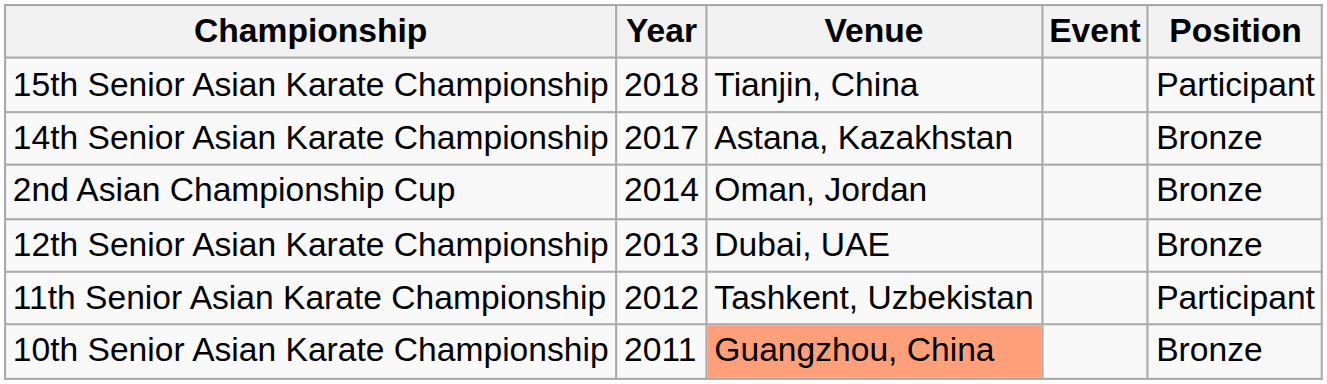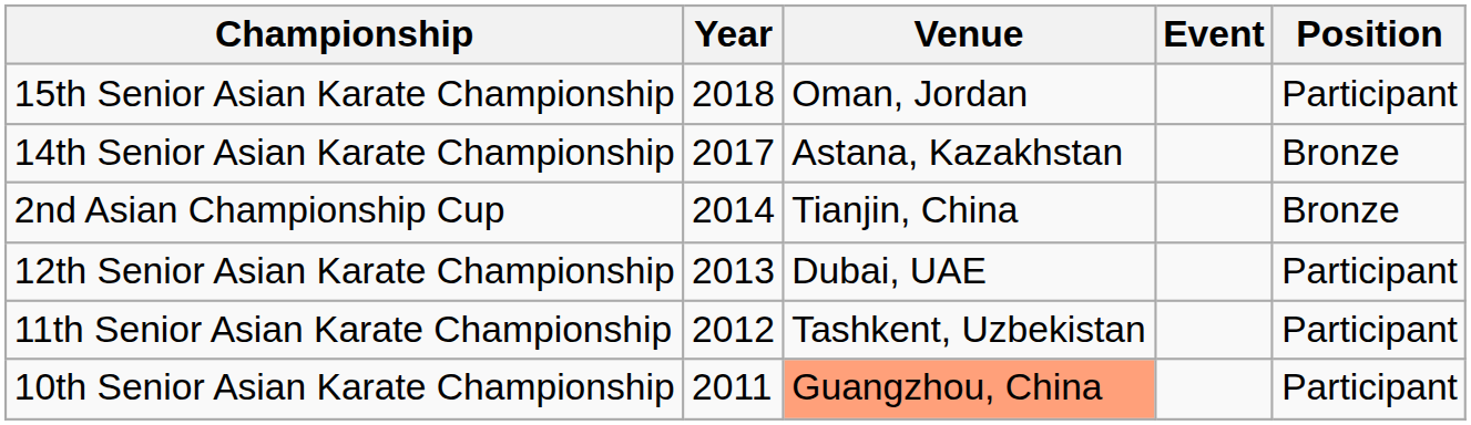15th Senior Asian Karate Championship | Venue: Tianjin, China -> Oman, Jordan
2nd Asian Championship Cup | Venue: Oman, Jordan -> Tianjin, China
12th Senior Asian Karate Championship | Position: Bronze -> Participant
10th Senior Asian Karate Championship | Position: Bronze -> Participant
